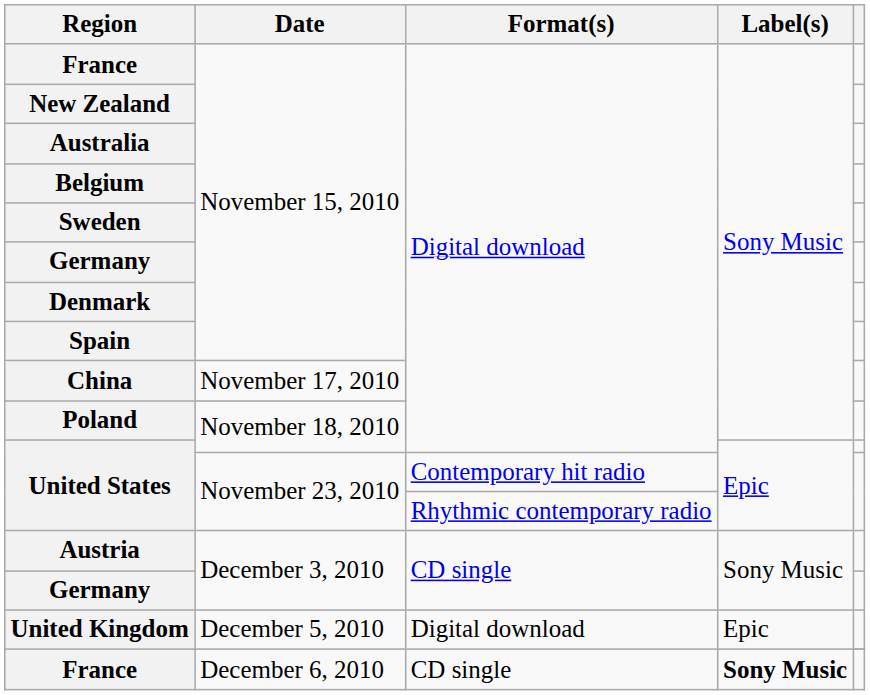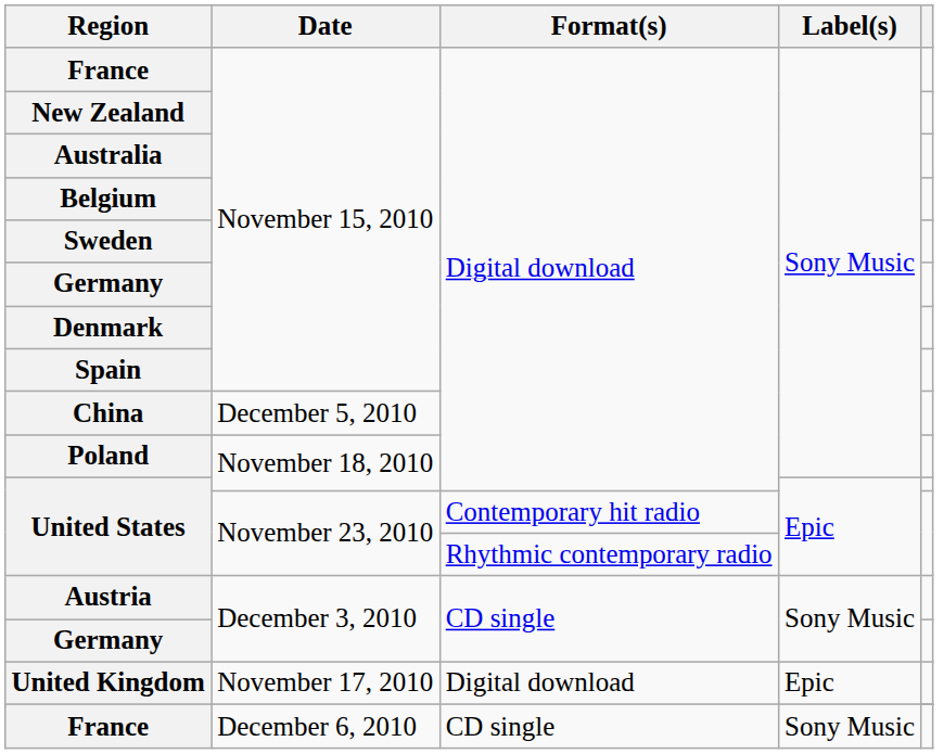China | Date: November 17, 2010 -> December 5, 2010
United Kingdom / Digital download | Date: December 5, 2010 -> November 17, 2010
France / CD single | Label(s): bold -> normal
